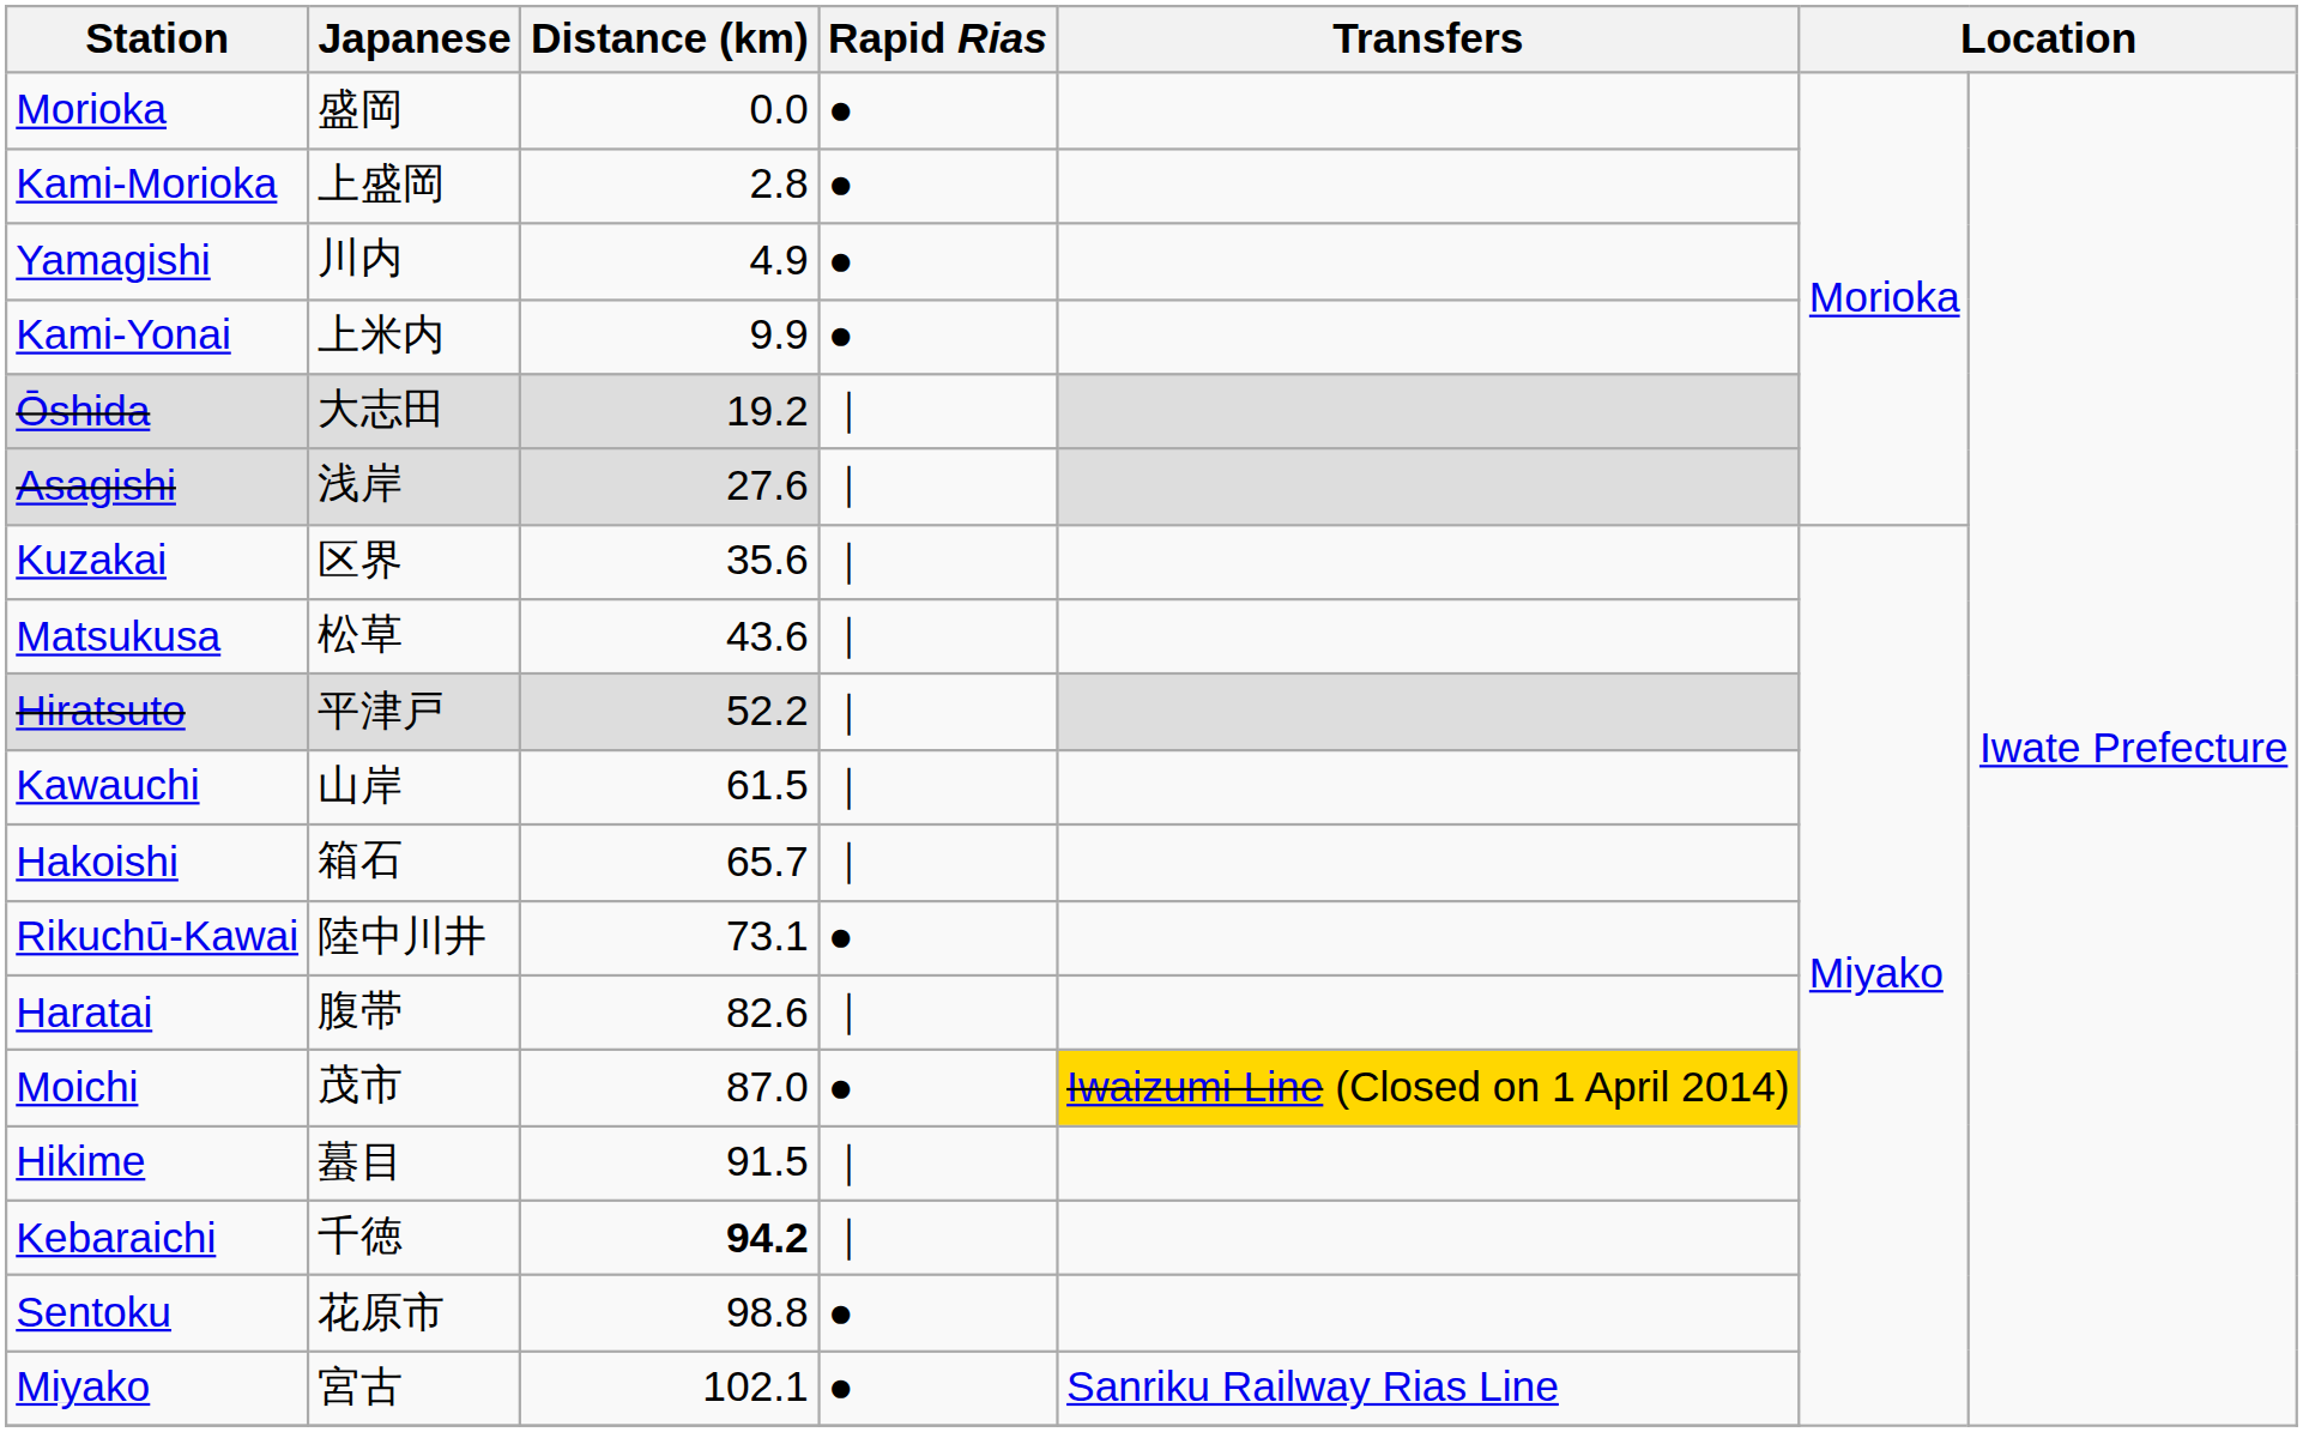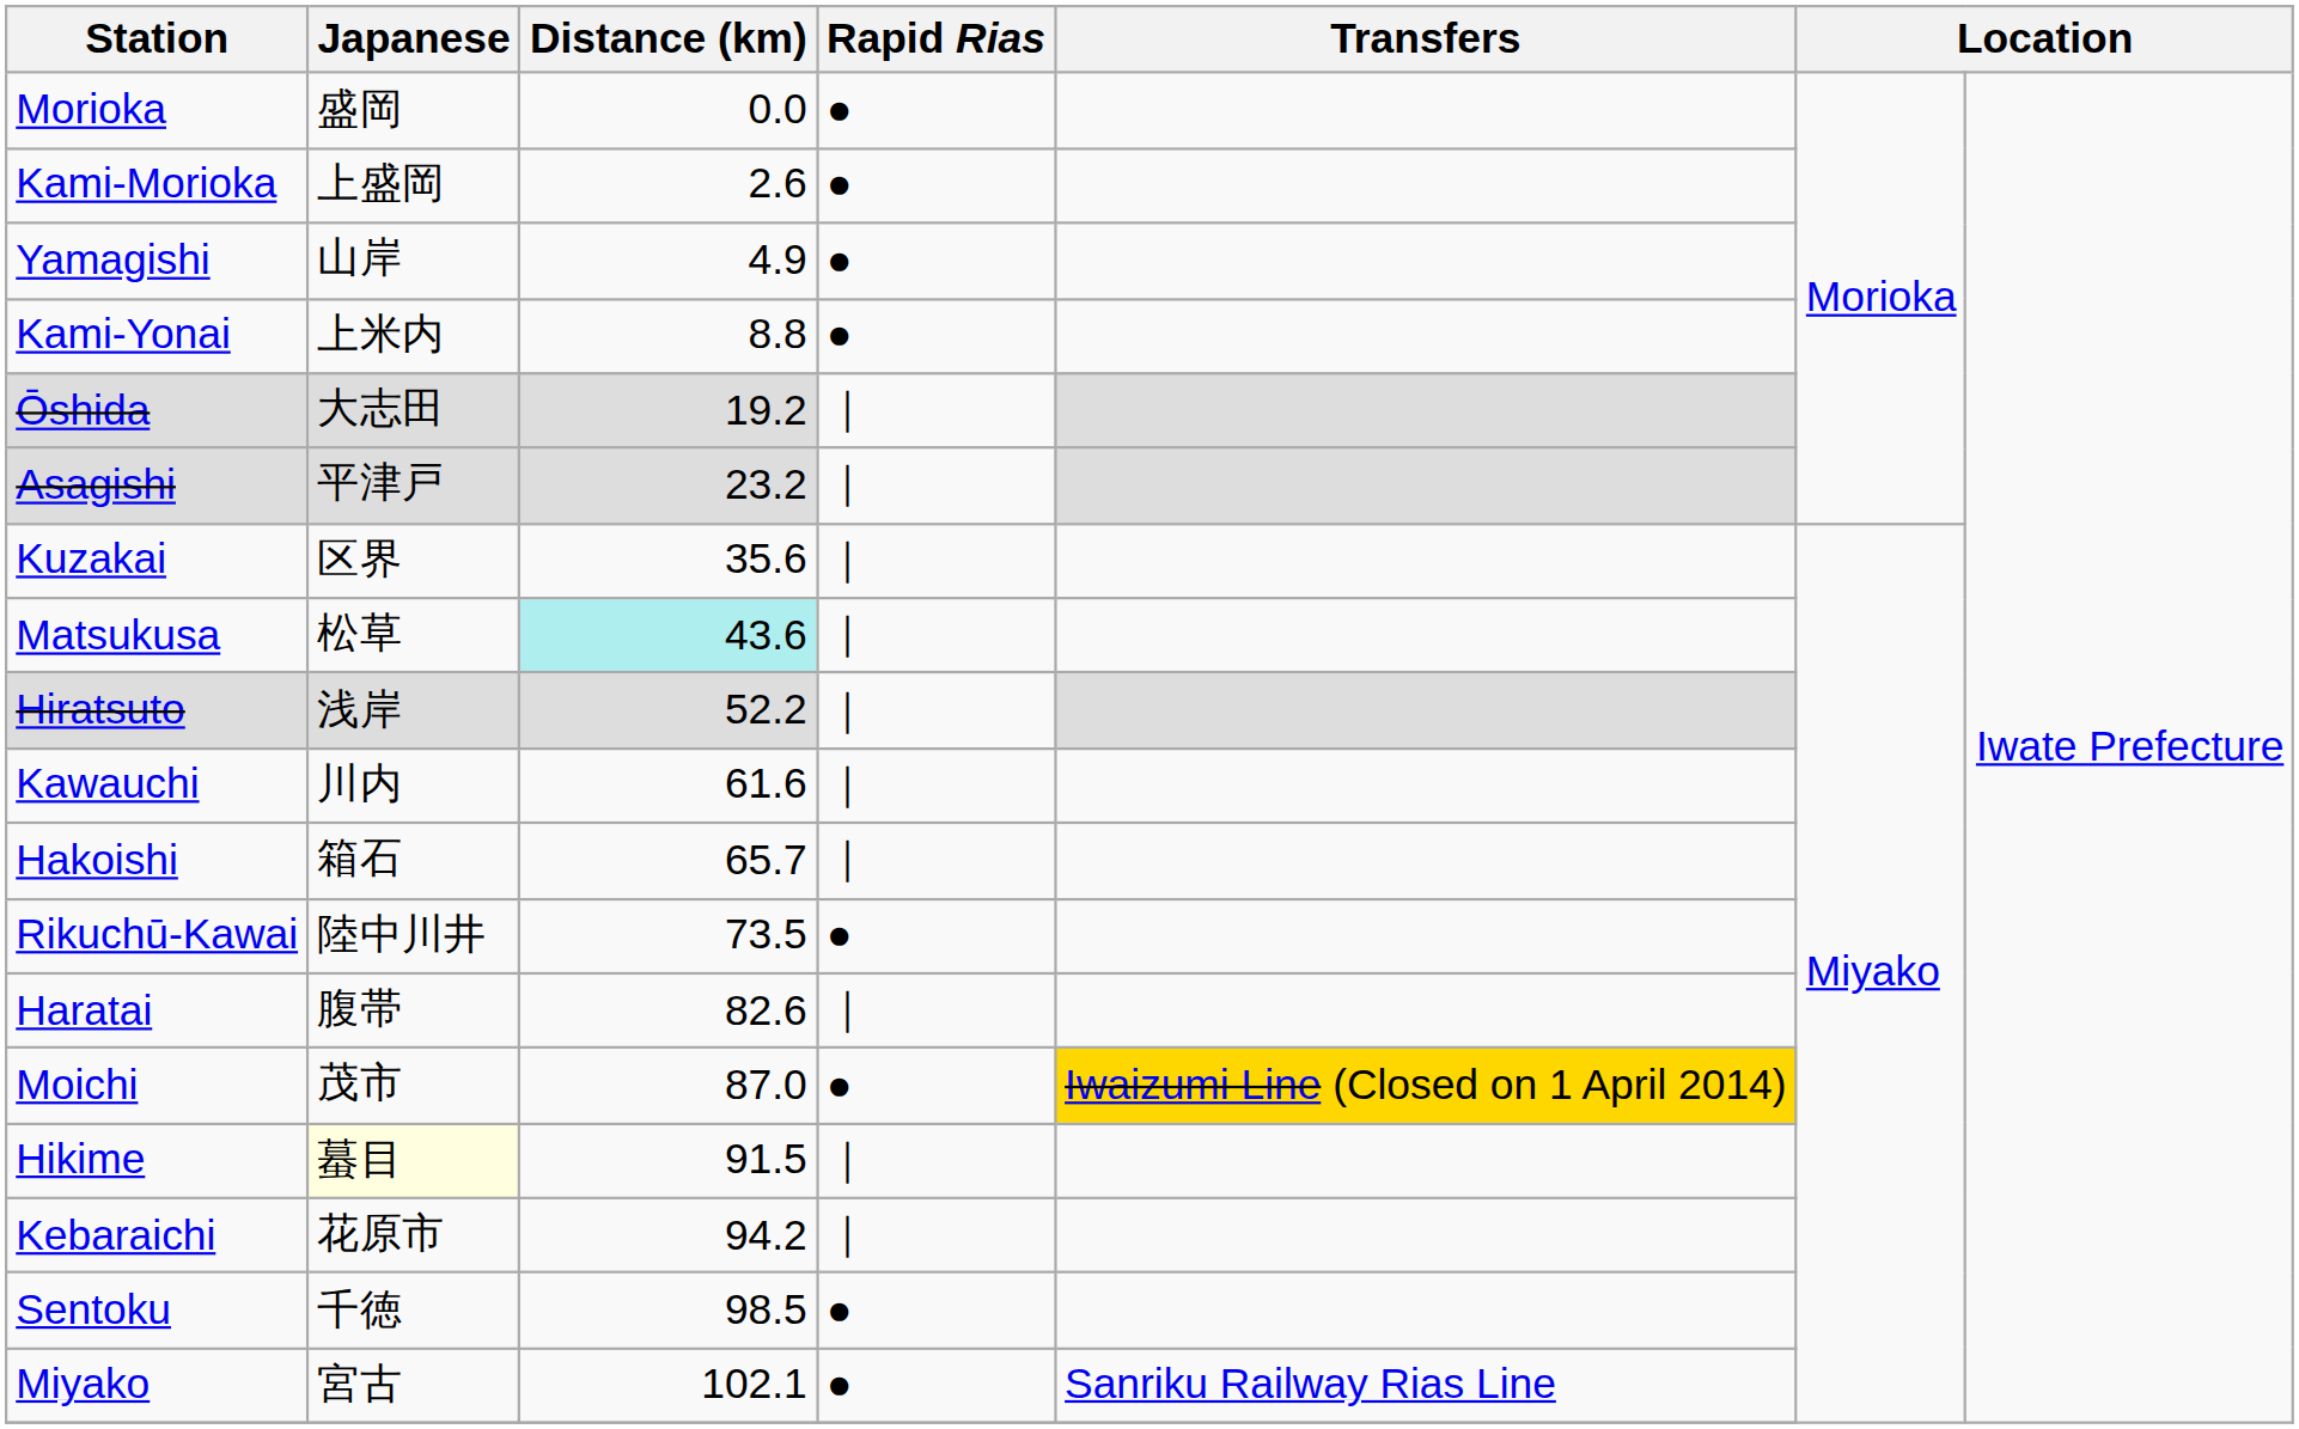Kami-Morioka | Distance (km): 2.8 -> 2.6
Yamagishi | Japanese: 川内 -> 山岸
Kami-Yonai | Distance (km): 9.9 -> 8.8
Asagishi | Japanese: 浅岸 -> 平津戸
Asagishi | Distance (km): 27.6 -> 23.2
Matsukusa | Distance (km): no background -> paleturquoise background
Hiratsuto | Japanese: 平津戸 -> 浅岸
Kawauchi | Japanese: 山岸 -> 川内
Kawauchi | Distance (km): 61.5 -> 61.6
Rikuchū-Kawai | Distance (km): 73.1 -> 73.5
Hikime | Japanese: no background -> lightyellow background
Kebaraichi | Japanese: 千徳 -> 花原市
Kebaraichi | Distance (km): bold -> normal
Sentoku | Japanese: 花原市 -> 千徳
Sentoku | Distance (km): 98.8 -> 98.5
